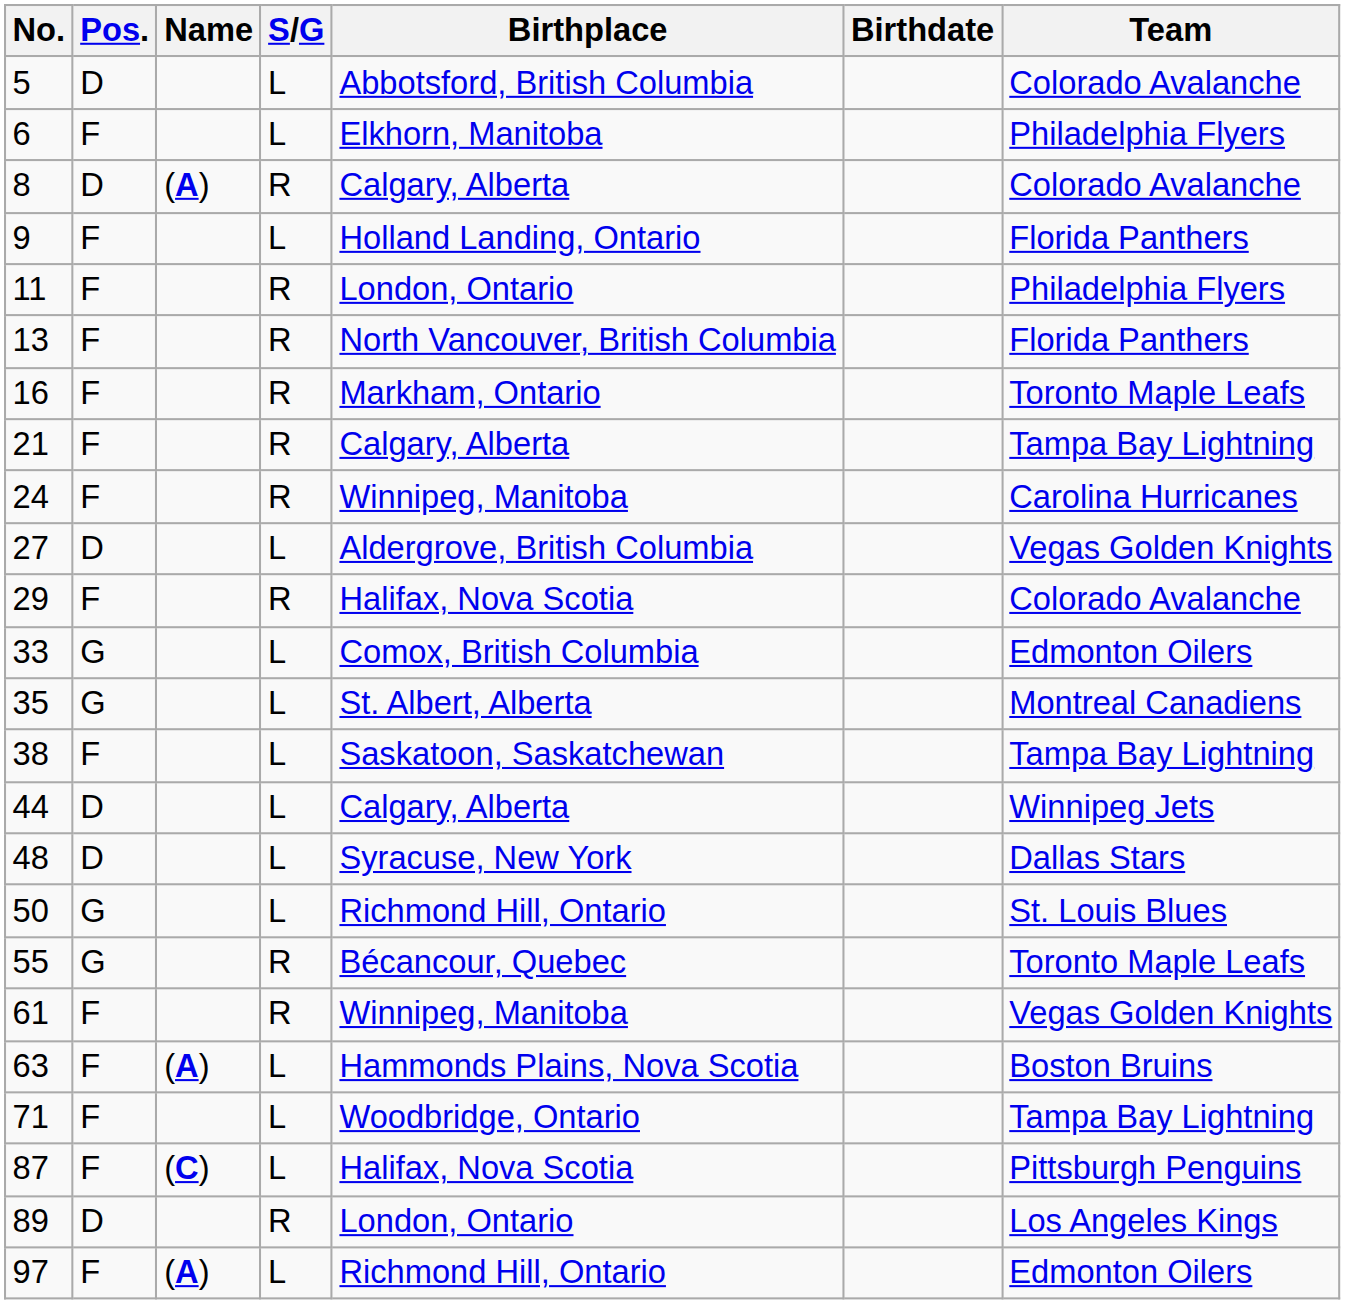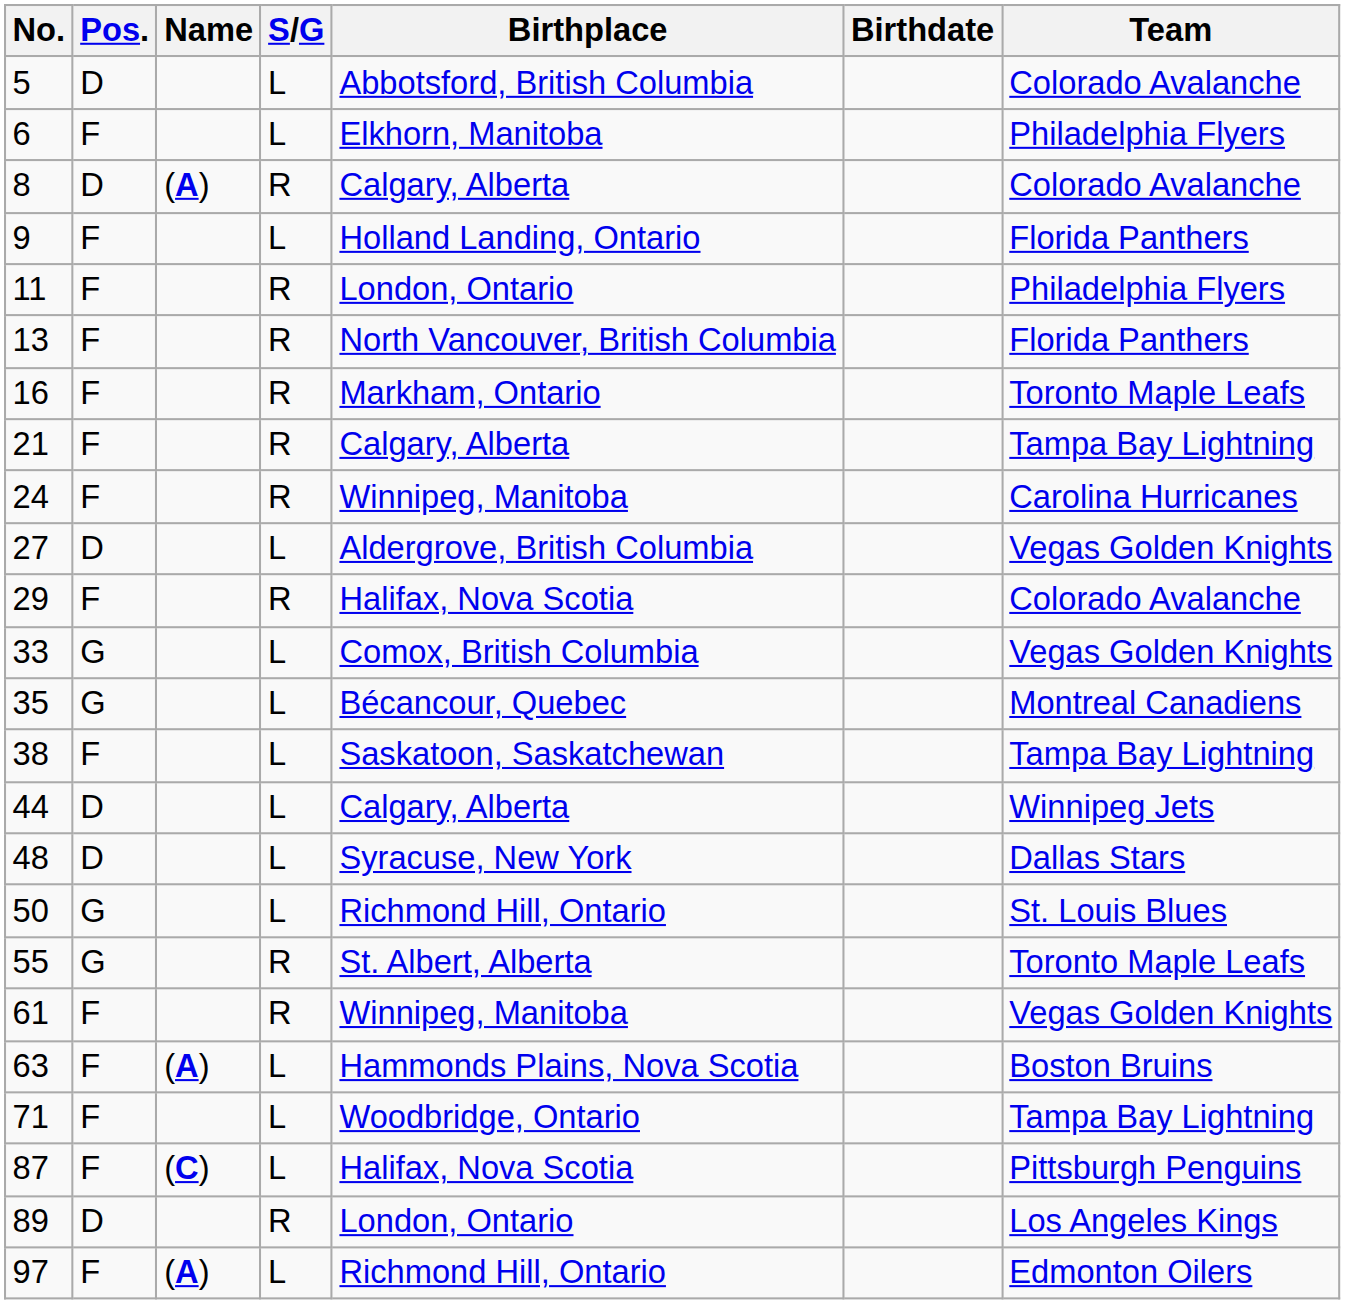33 | Team: Edmonton Oilers -> Vegas Golden Knights
35 | Birthplace: St. Albert, Alberta -> Bécancour, Quebec
55 | Birthplace: Bécancour, Quebec -> St. Albert, Alberta
